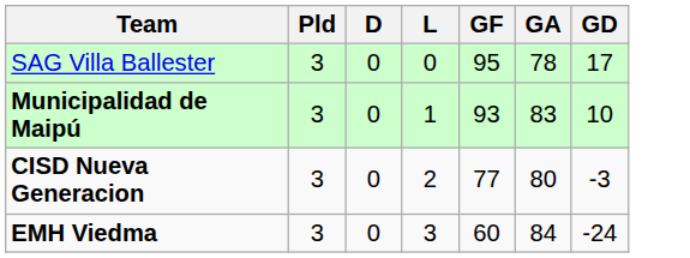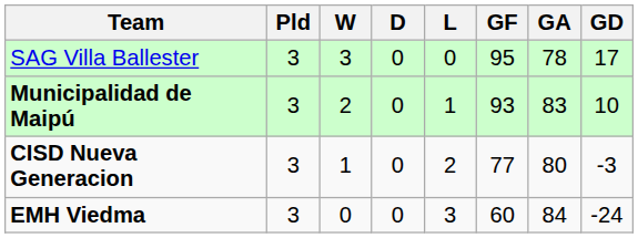+ column: W | 3 | 2 | 1 | 0
